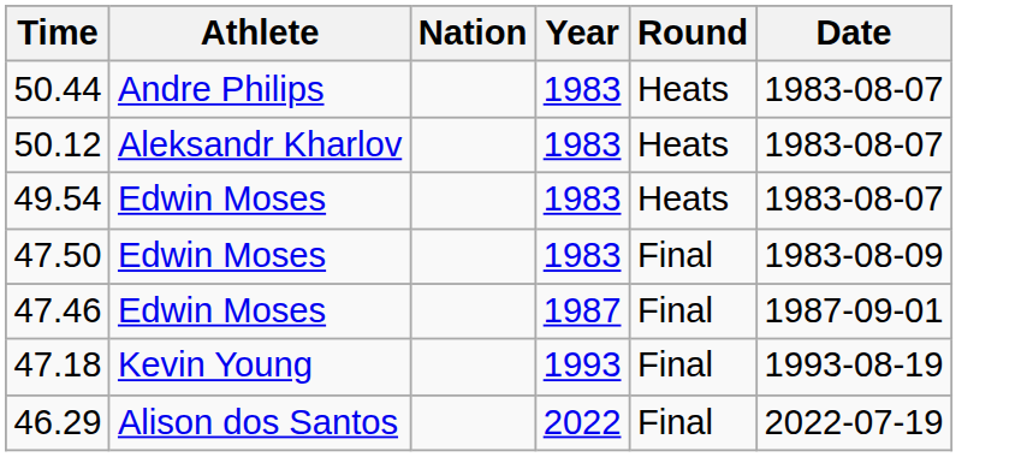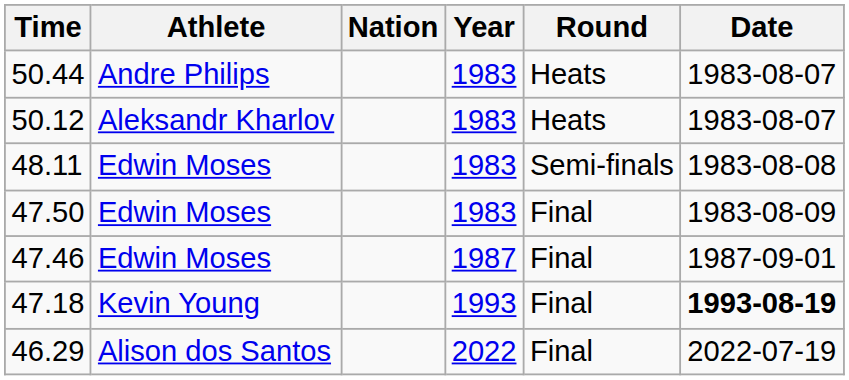- row: 49.54 | Edwin Moses | 1983 | Heats | 1983-08-07
+ row: 48.11 | Edwin Moses | 1983 | Semi-finals | 1983-08-08
47.18 | Date: normal -> bold
